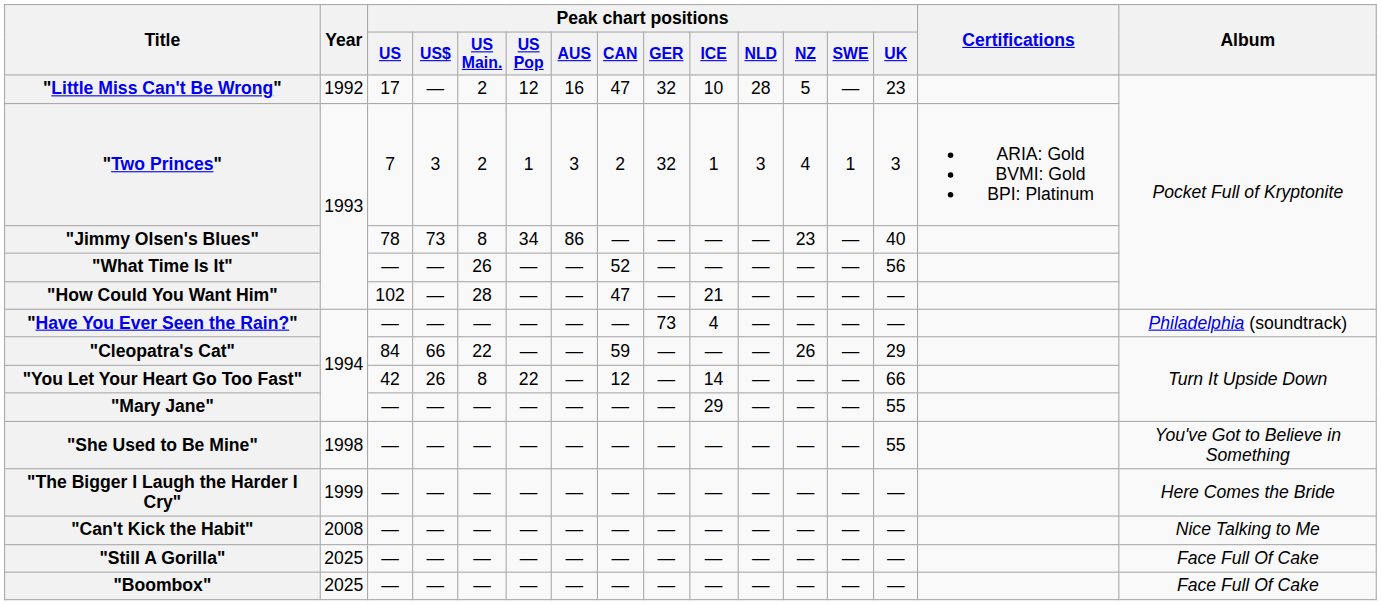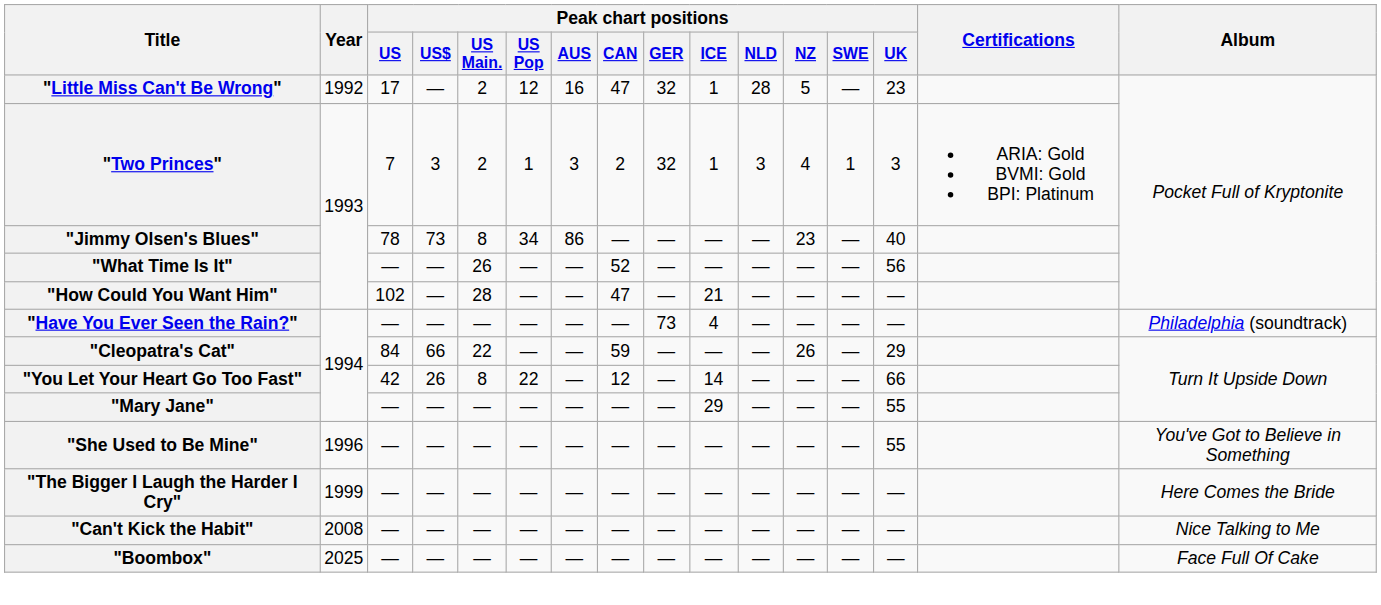"Little Miss Can't Be Wrong" | Peak chart positions / ICE: 10 -> 1
"She Used to Be Mine" | Year: 1998 -> 1996
- row: "Still A Gorilla" | 2025 | — | — | — | — | — | — | — | — | — | — | — | — | Face Full Of Cake
